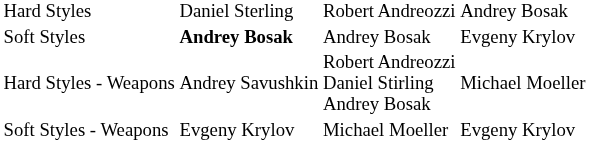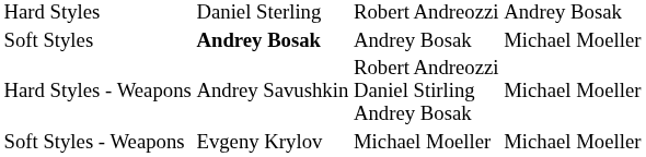Soft Styles | column 4: Evgeny Krylov -> Michael Moeller
Soft Styles - Weapons | column 4: Evgeny Krylov -> Michael Moeller
